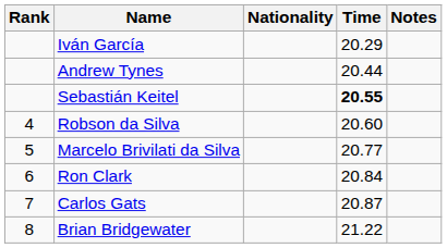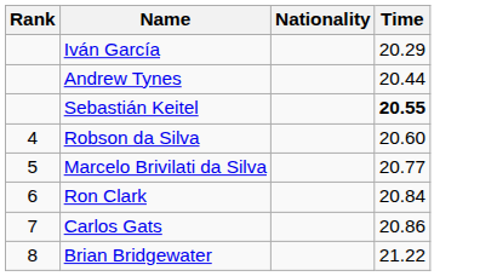- column: Notes
Carlos Gats | Time: 20.87 -> 20.86
